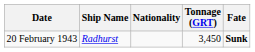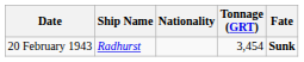20 February 1943 | Tonnage (GRT): 3,450 -> 3,454
